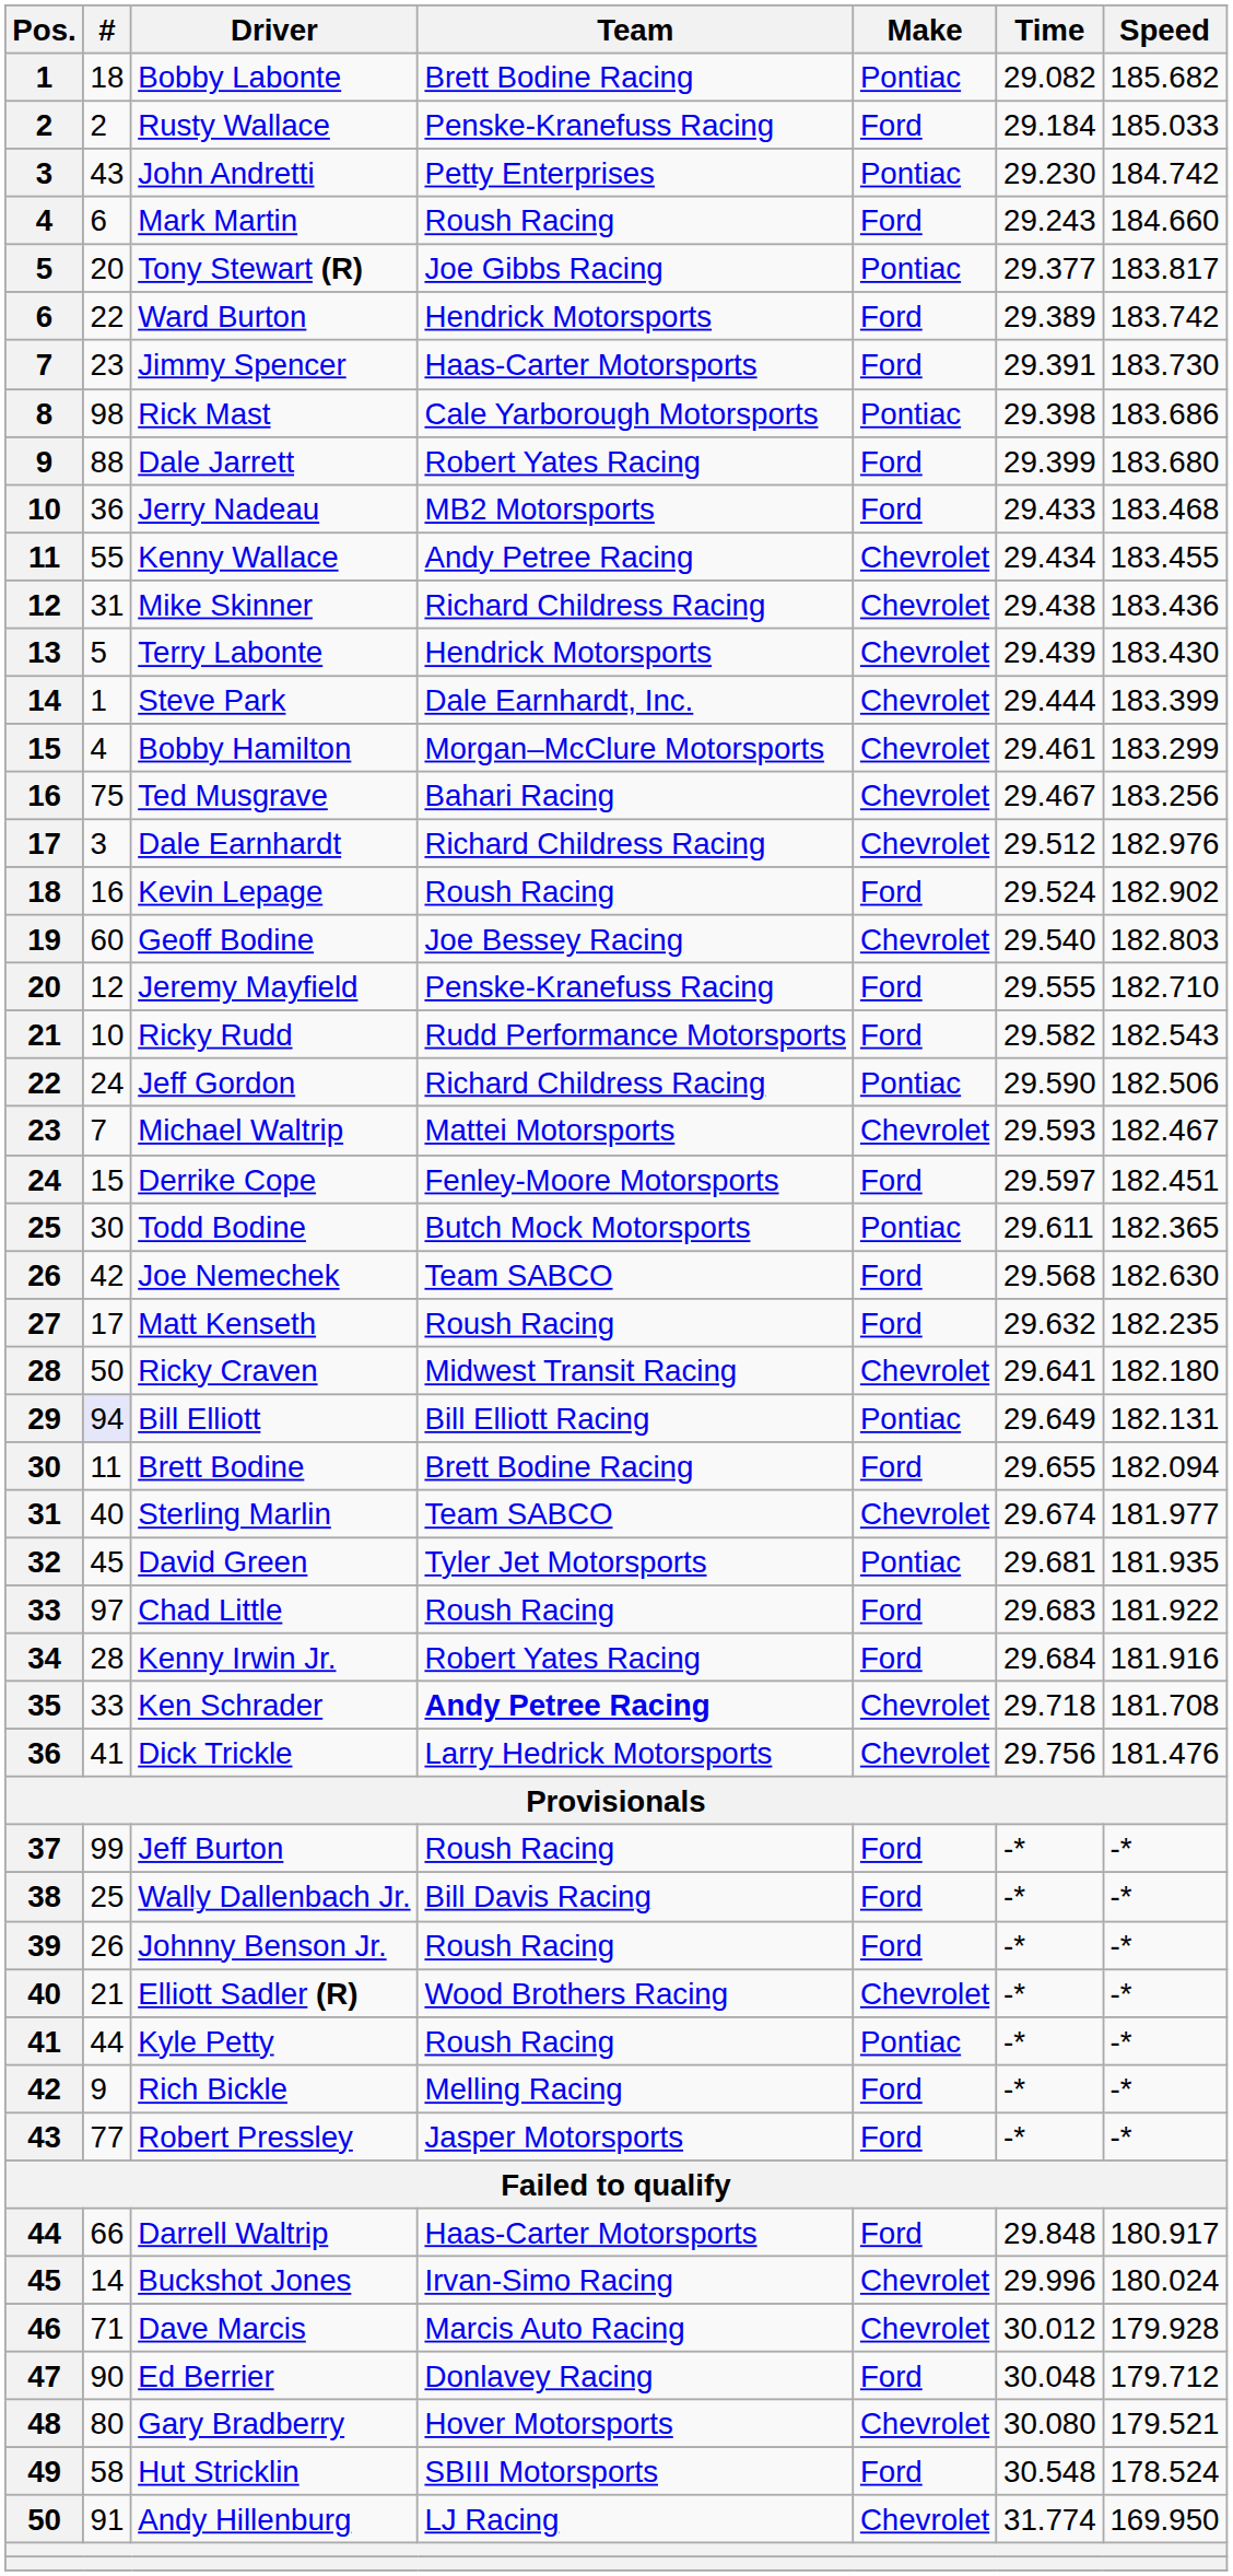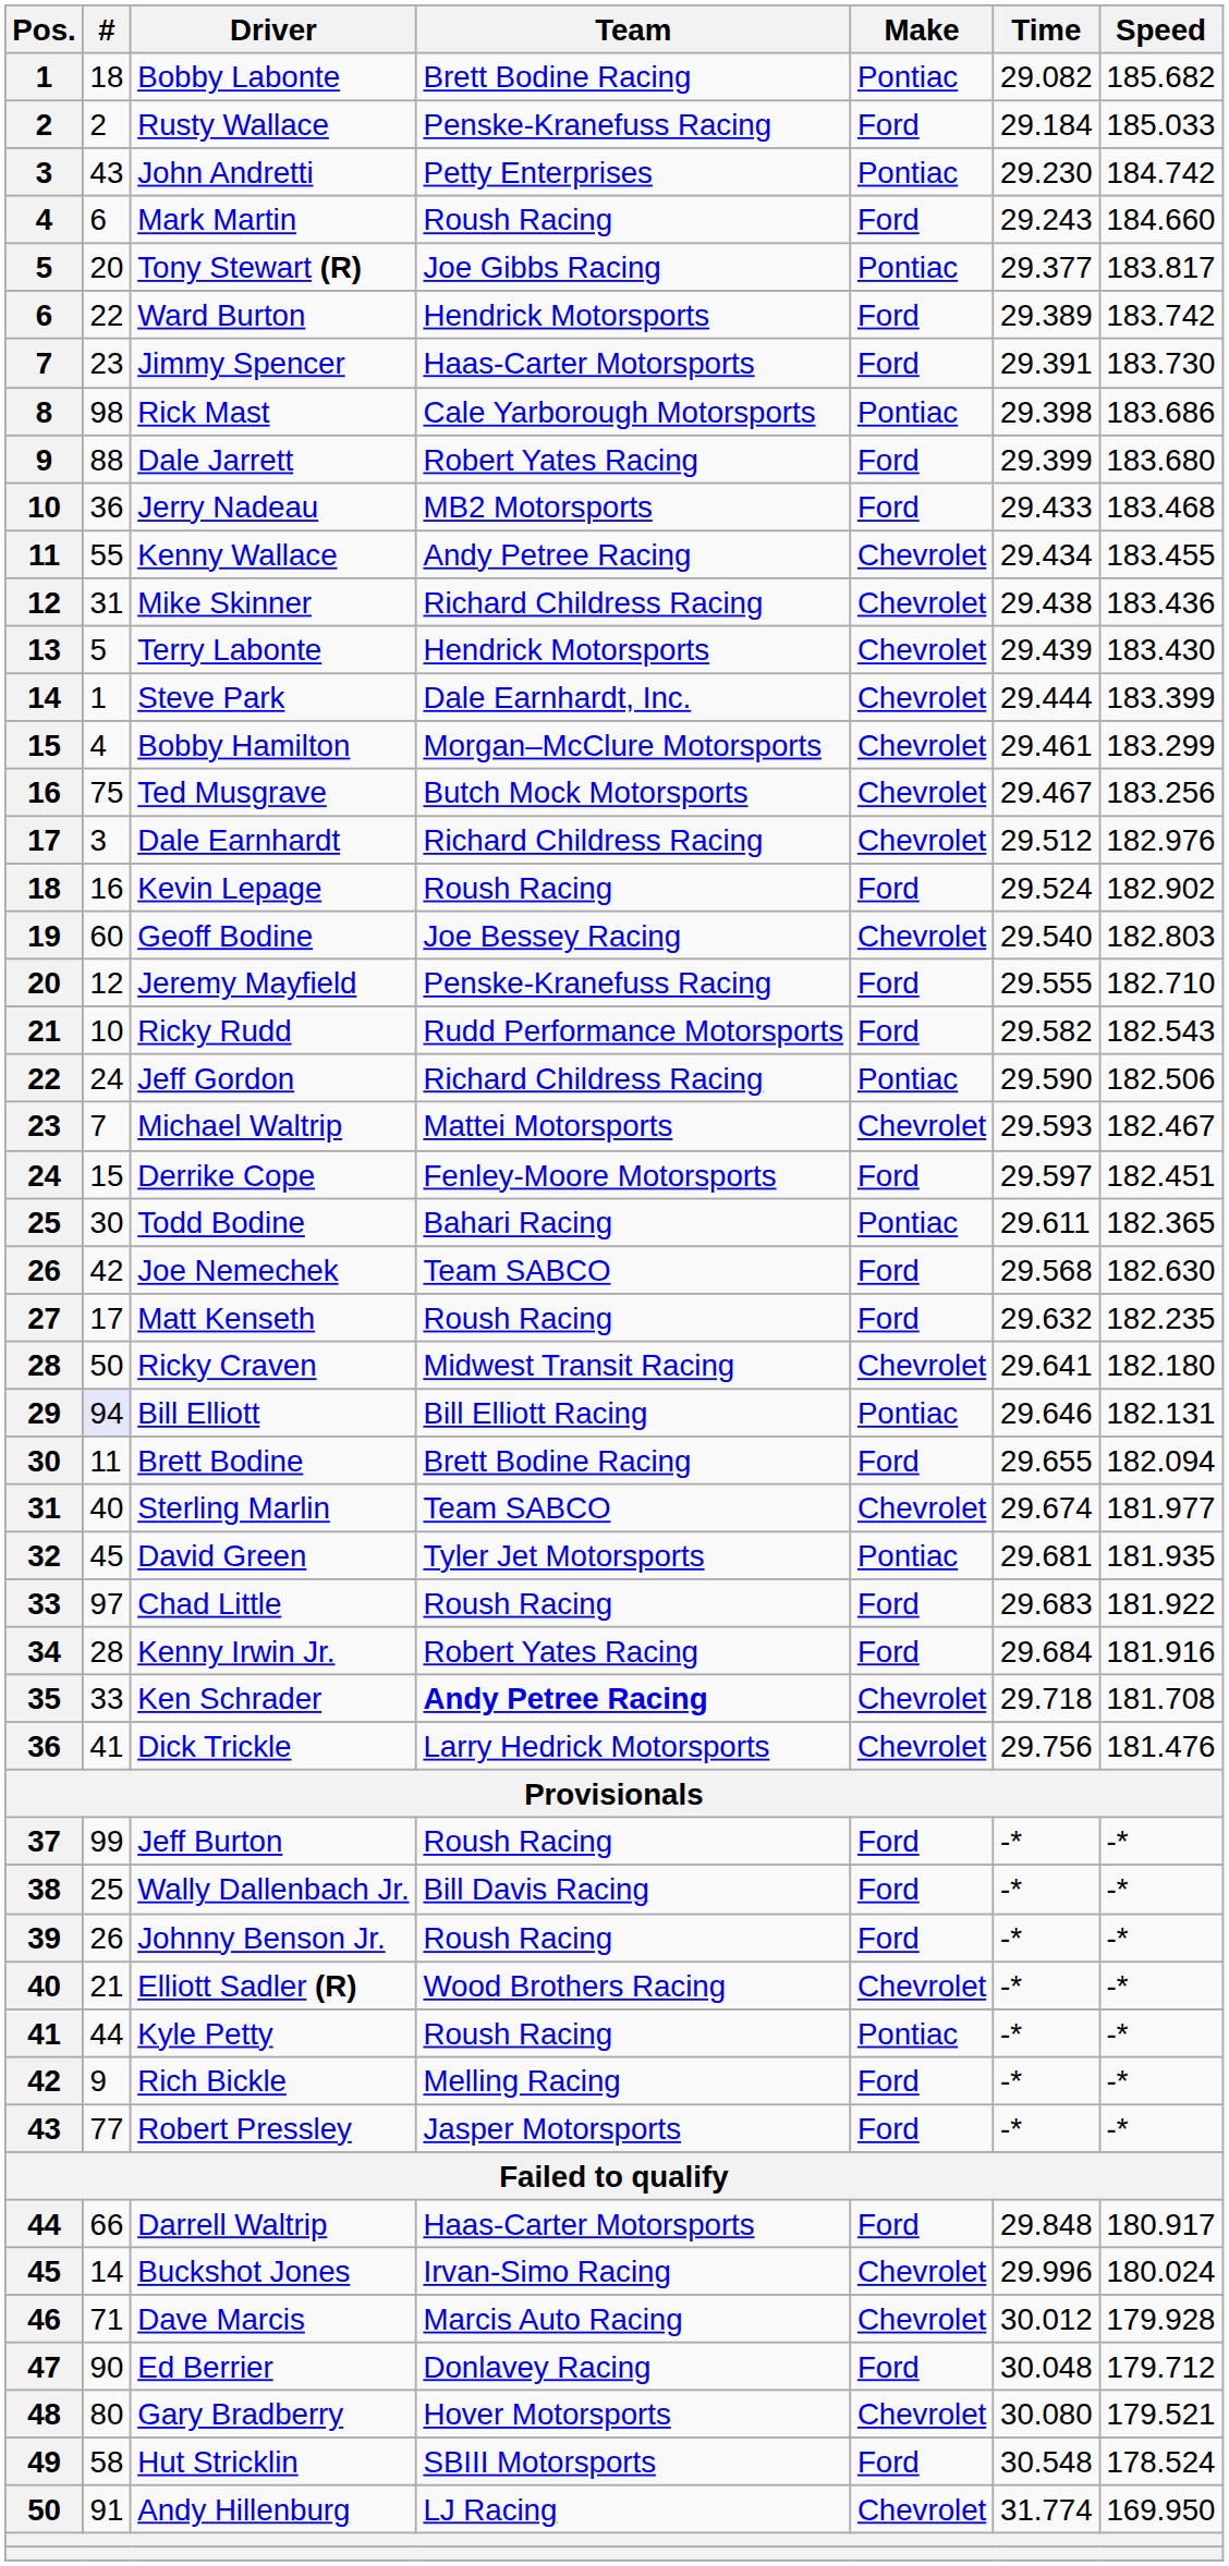Ted Musgrave | Team: Bahari Racing -> Butch Mock Motorsports
Todd Bodine | Team: Butch Mock Motorsports -> Bahari Racing
Bill Elliott | Time: 29.649 -> 29.646
